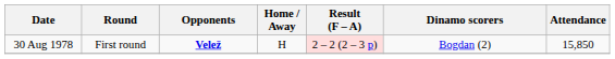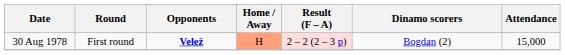30 Aug 1978 | Home / Away: no background -> lightsalmon background
30 Aug 1978 | Attendance: 15,850 -> 15,000
